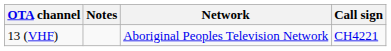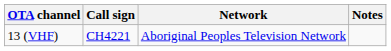columns swapped: Call sign <-> Notes
